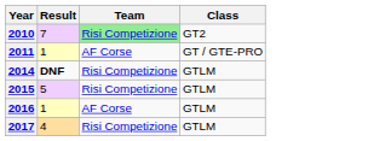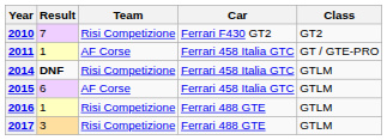+ column: Car | Ferrari F430 GT2 | Ferrari 458 Italia GTC | Ferrari 458 Italia GTC | Ferrari 458 Italia GTC | Ferrari 488 GTE | Ferrari 488 GTE
2010 | Team: lightgreen background -> no background
2015 | Result: 5 -> 6
2015 | Team: Risi Competizione -> AF Corse
2016 | Team: AF Corse -> Risi Competizione
2017 | Result: 4 -> 3
